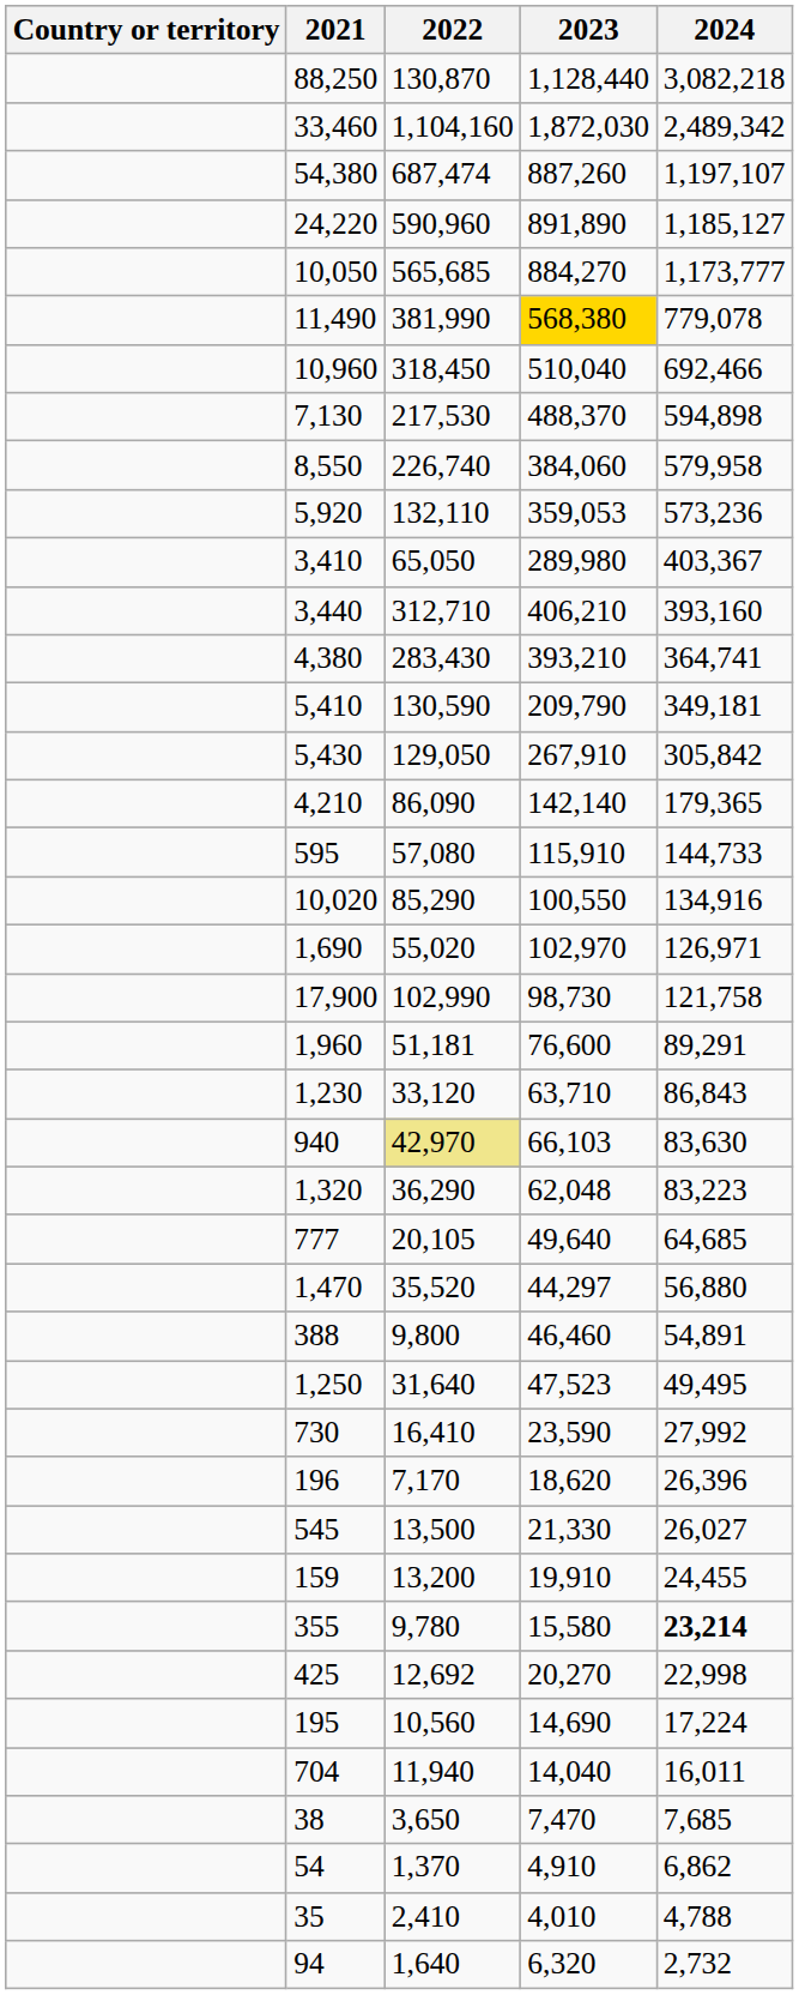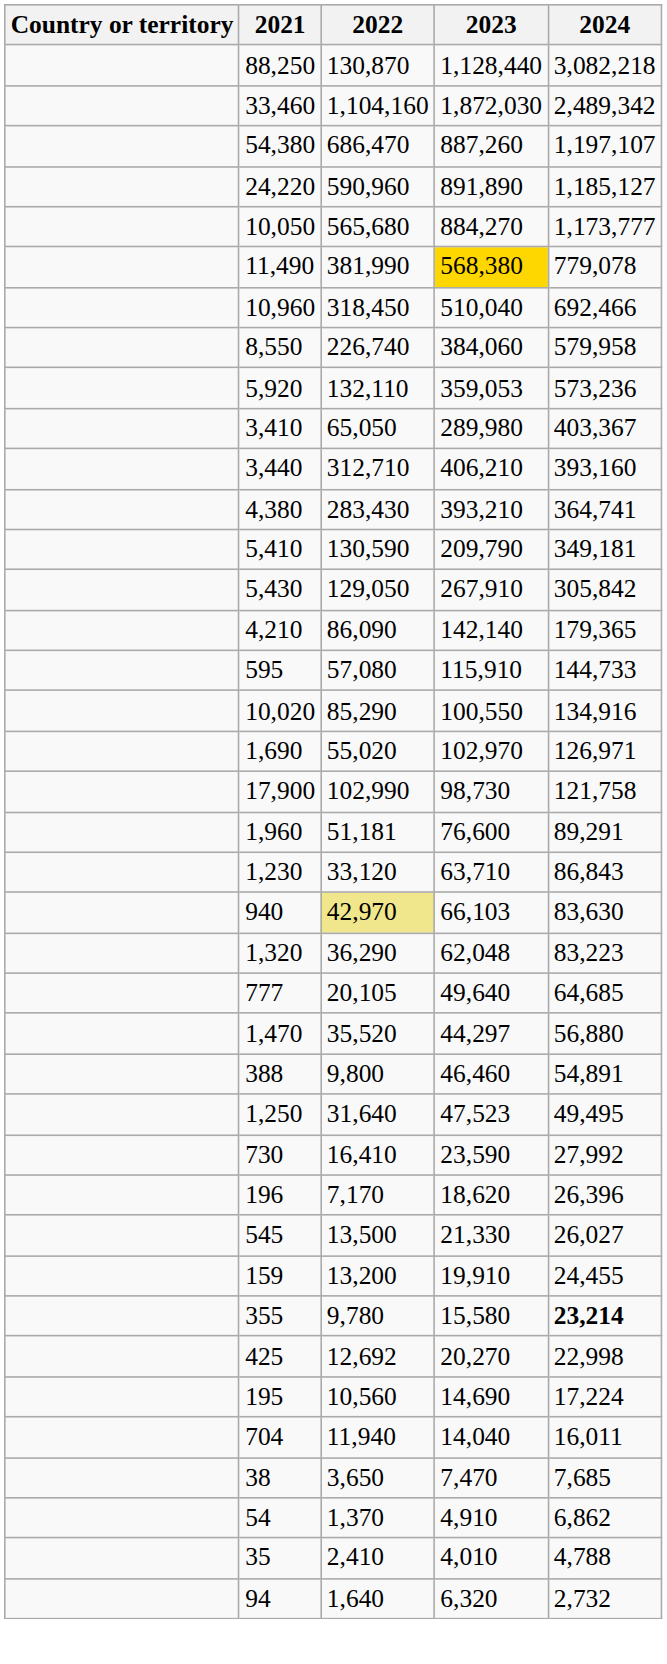54,380 | 2022: 687,474 -> 686,470
10,050 | 2022: 565,685 -> 565,680
- row: 7,130 | 217,530 | 488,370 | 594,898
